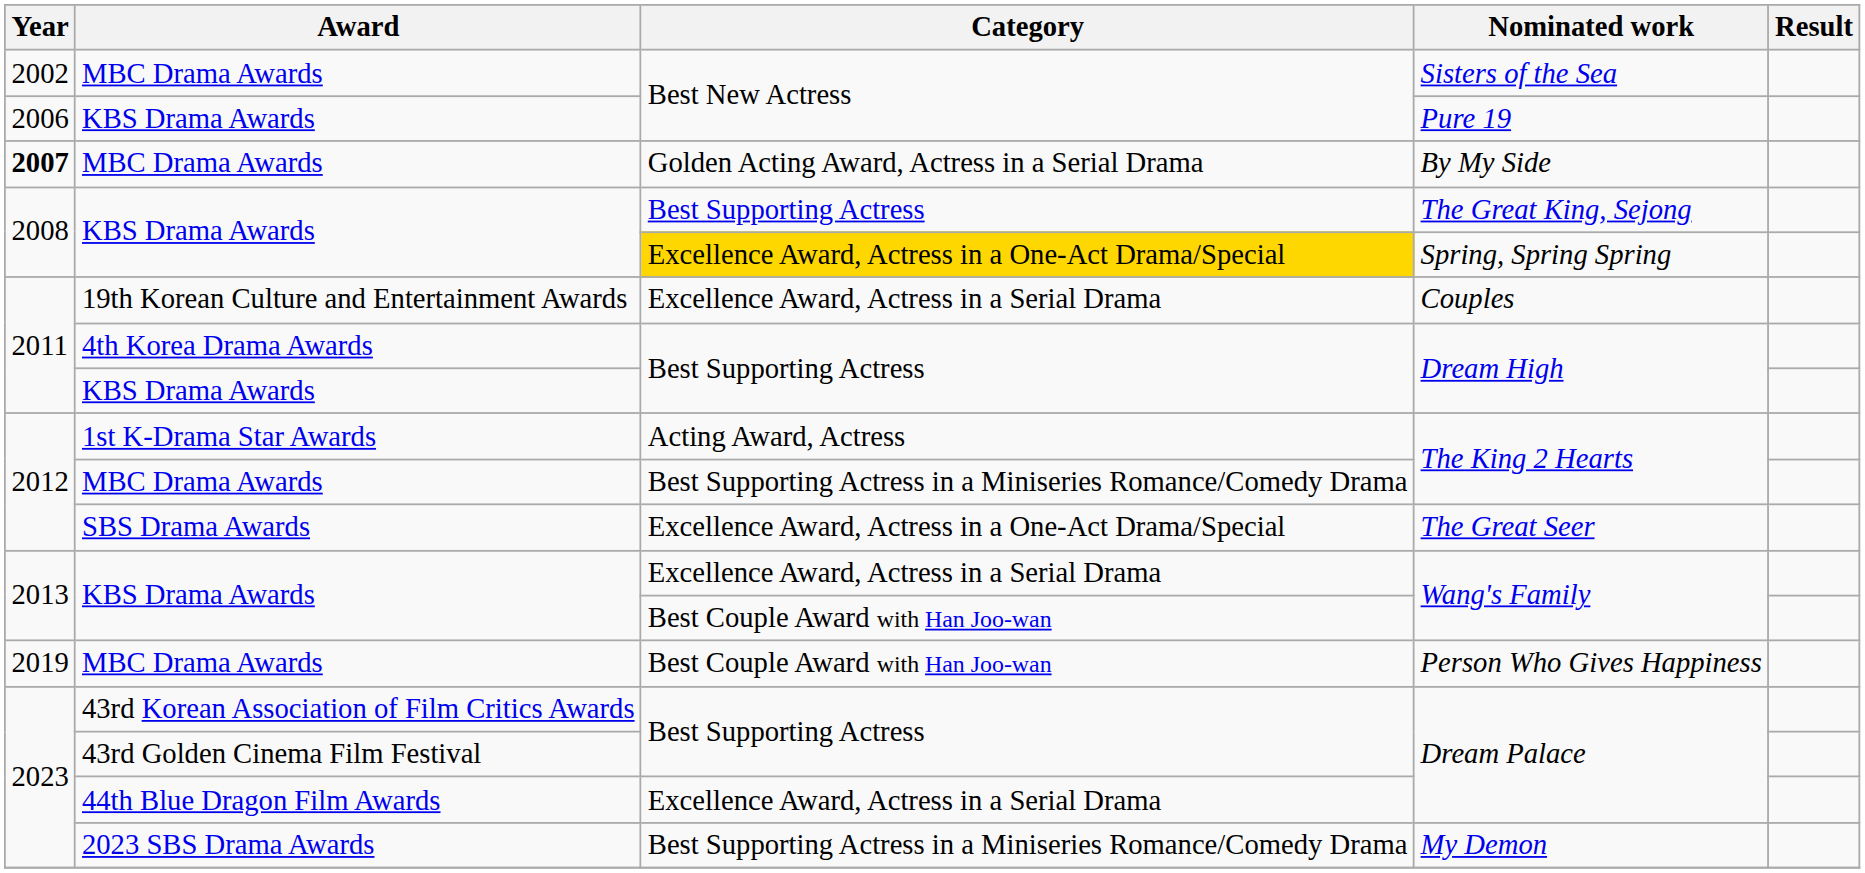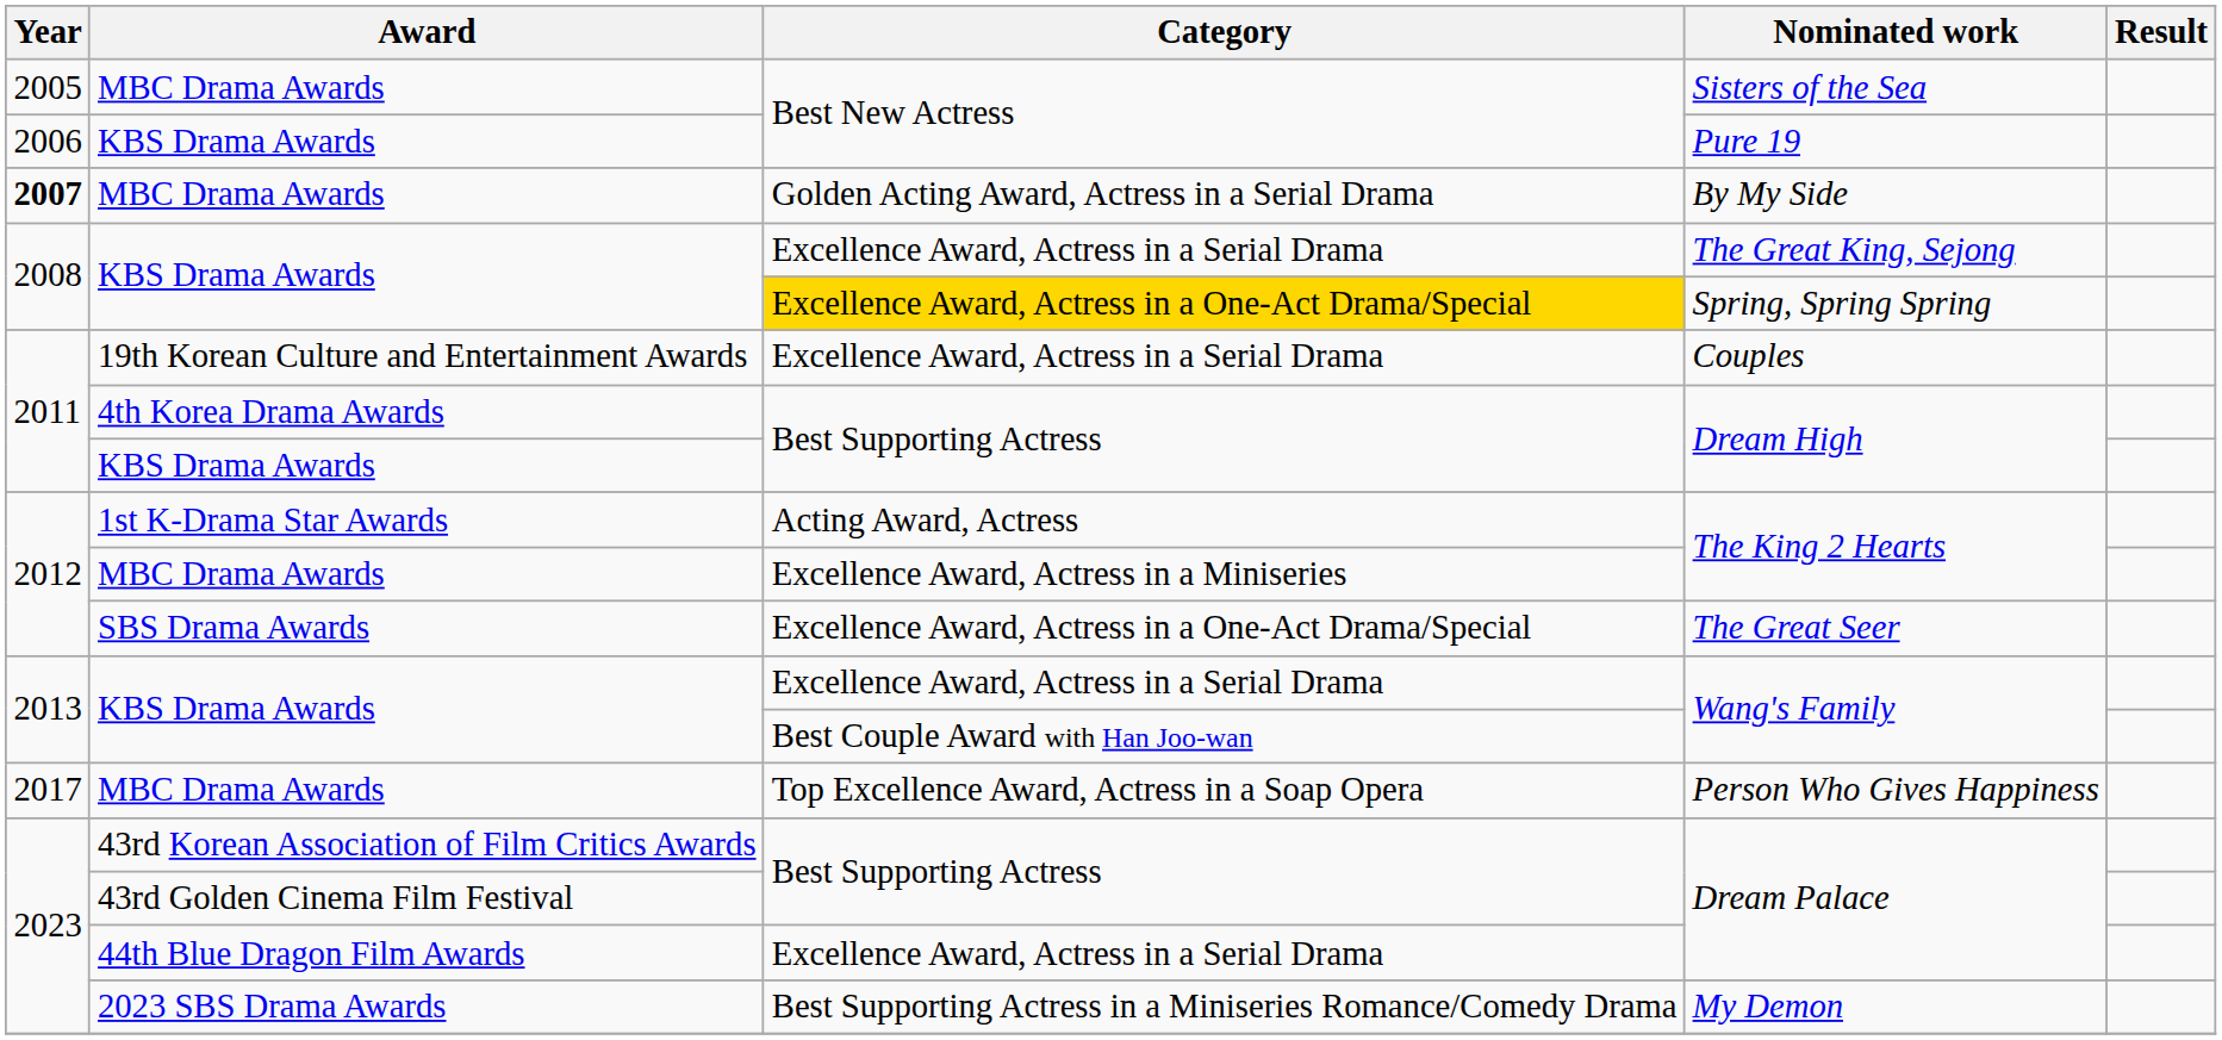Sisters of the Sea | Year: 2002 -> 2005
The Great King, Sejong | Category: Best Supporting Actress -> Excellence Award, Actress in a Serial Drama
MBC Drama Awards / The King 2 Hearts | Category: Best Supporting Actress in a Miniseries Romance/Comedy Drama -> Excellence Award, Actress in a Miniseries
Person Who Gives Happiness | Year: 2019 -> 2017
Person Who Gives Happiness | Category: Best Couple Award with Han Joo-wan -> Top Excellence Award, Actress in a Soap Opera
